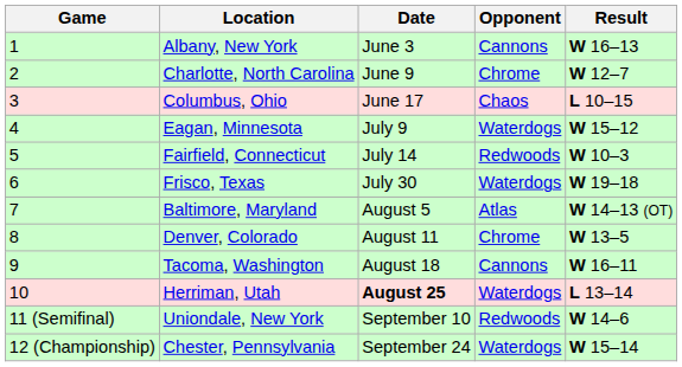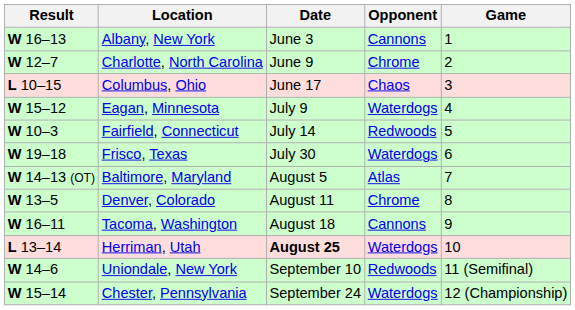columns swapped: Game <-> Result
